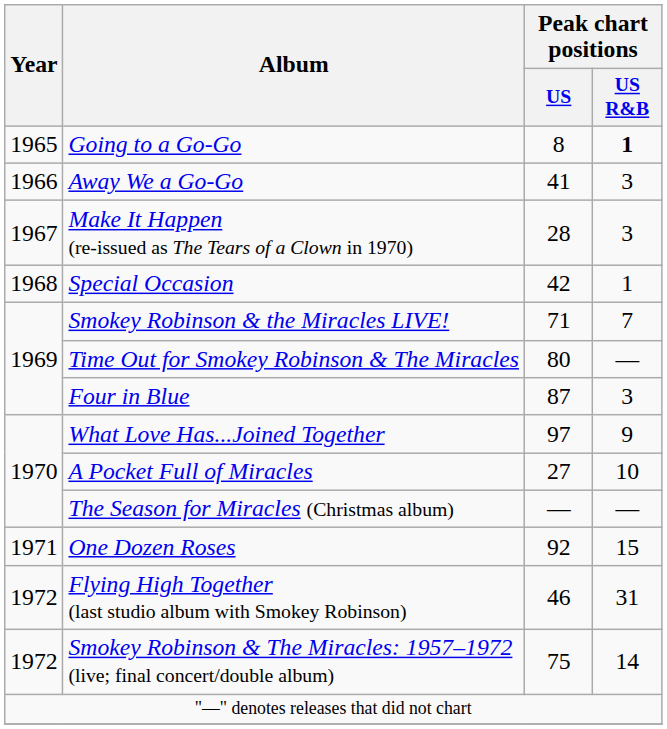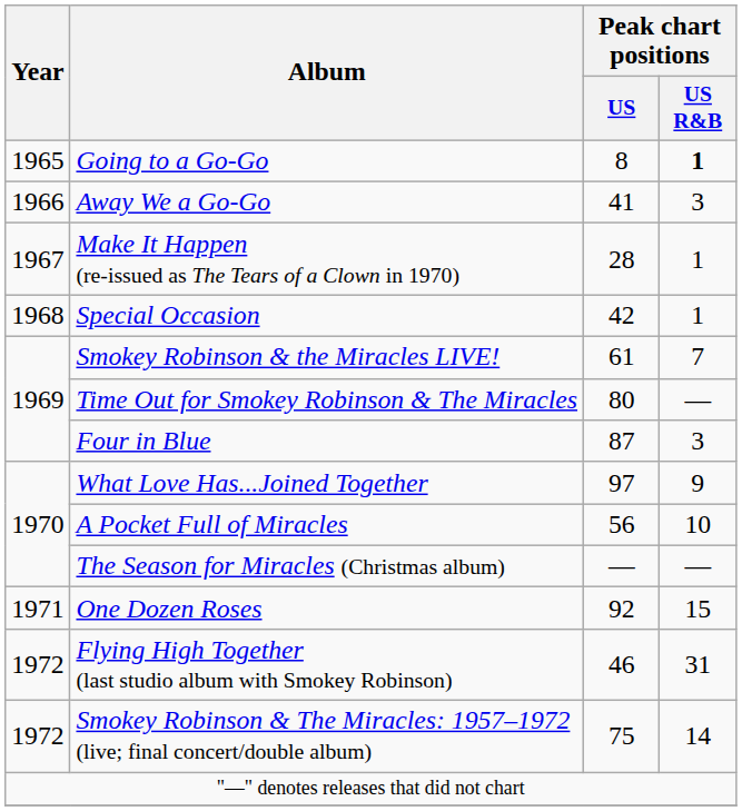Make It Happen (re-issued as The Tears of a Clown in 1970) | Peak chart positions / US R&B: 3 -> 1
Smokey Robinson & the Miracles LIVE! | Peak chart positions / US: 71 -> 61
A Pocket Full of Miracles | Peak chart positions / US: 27 -> 56
